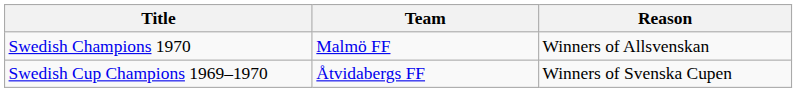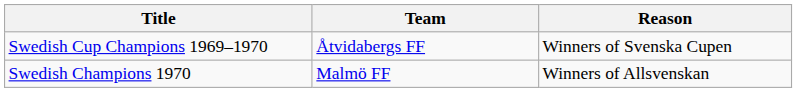rows swapped: Swedish Champions 1970 <-> Swedish Cup Champions 1969–1970
